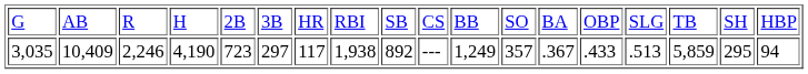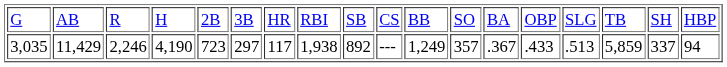3,035 | column 2: 10,409 -> 11,429
3,035 | column 17: 295 -> 337
